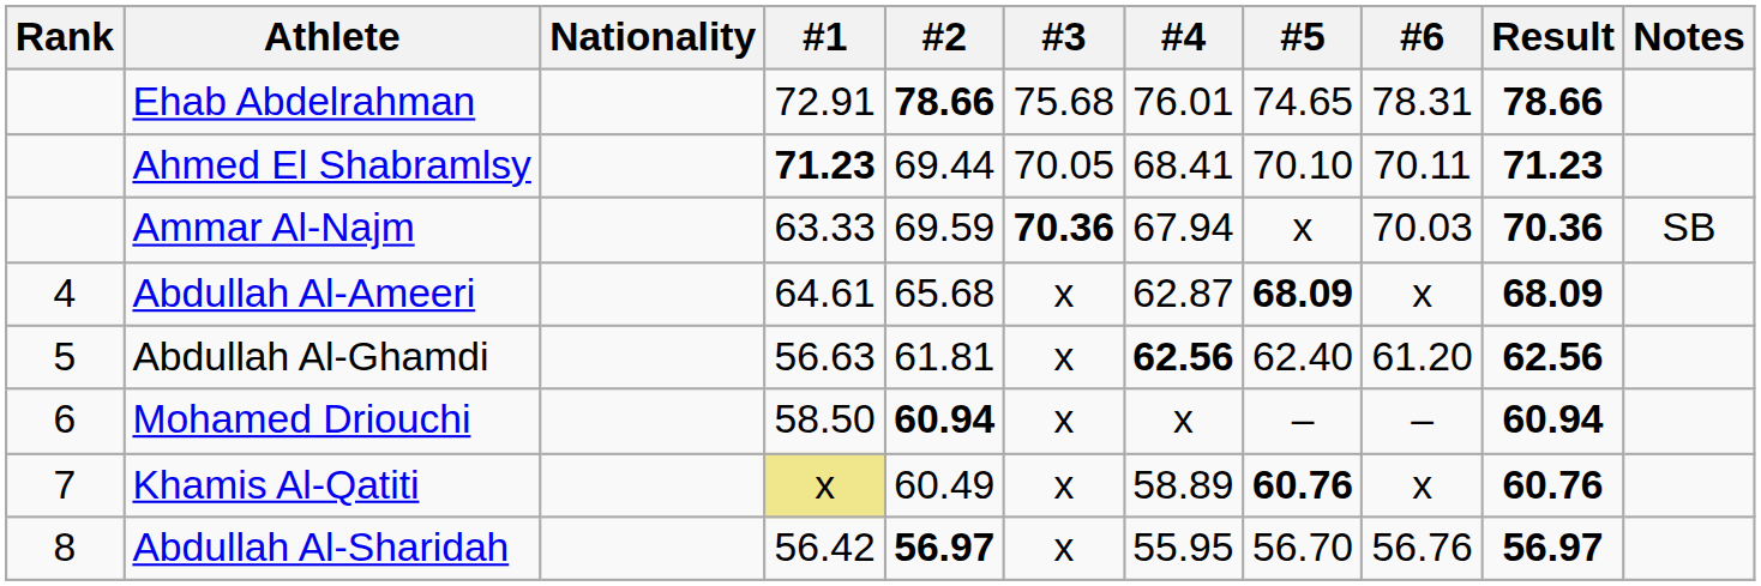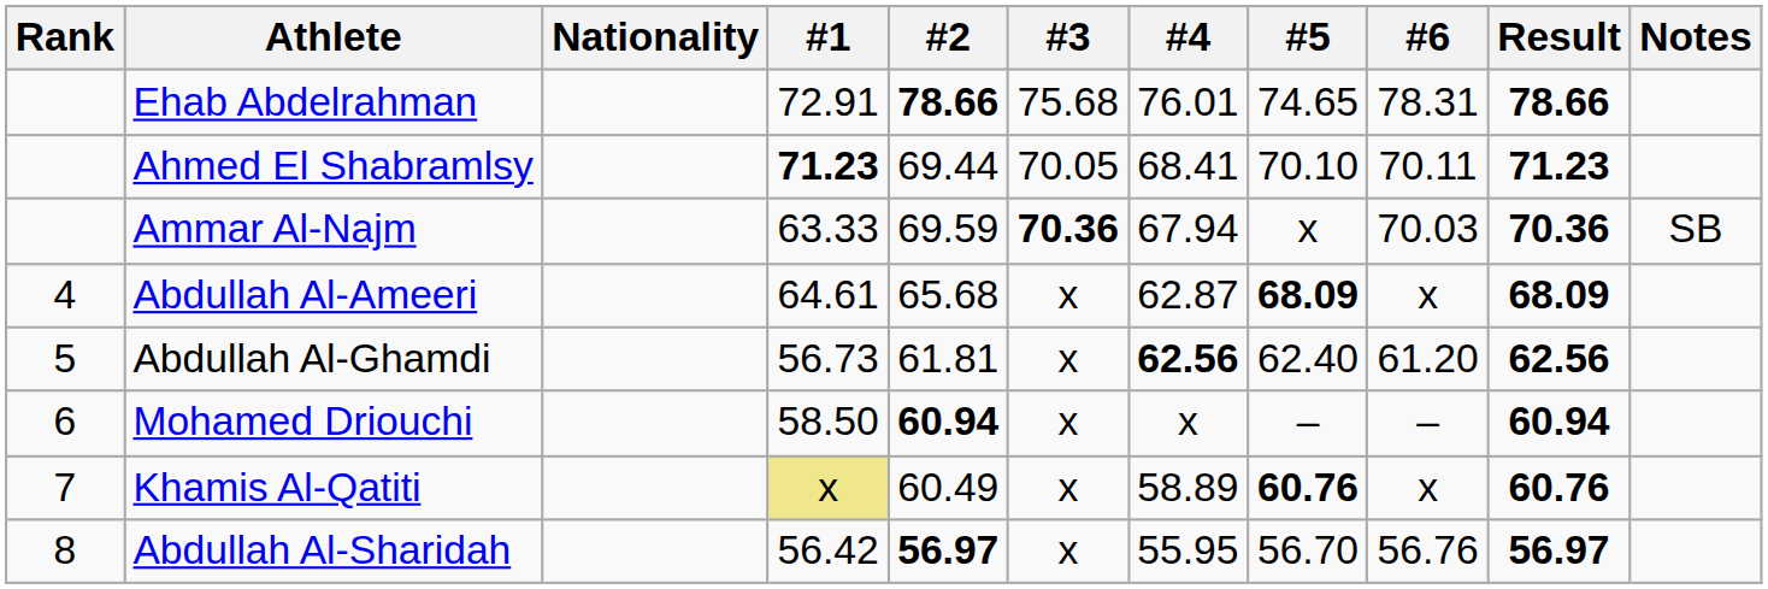Abdullah Al-Ghamdi | #1: 56.63 -> 56.73
